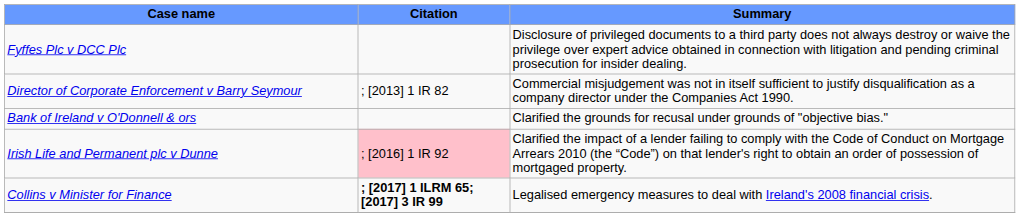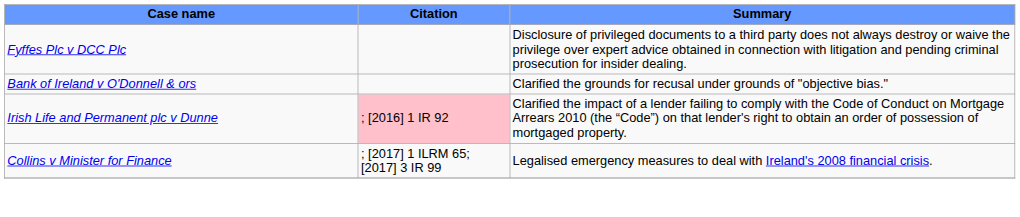- row: Director of Corporate Enforcement v Barry Seymour | ; [2013] 1 IR 82 | Commercial misjudgement was not in itself sufficient to justify disqualification as a company director under the Companies Act 1990.
Collins v Minister for Finance | Citation: bold -> normal
